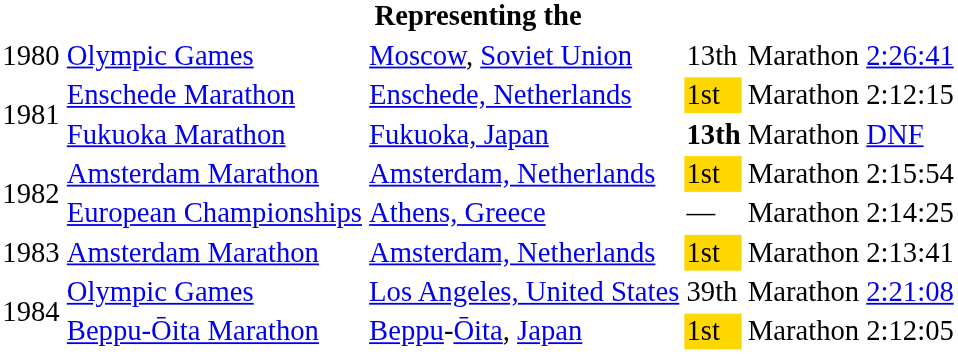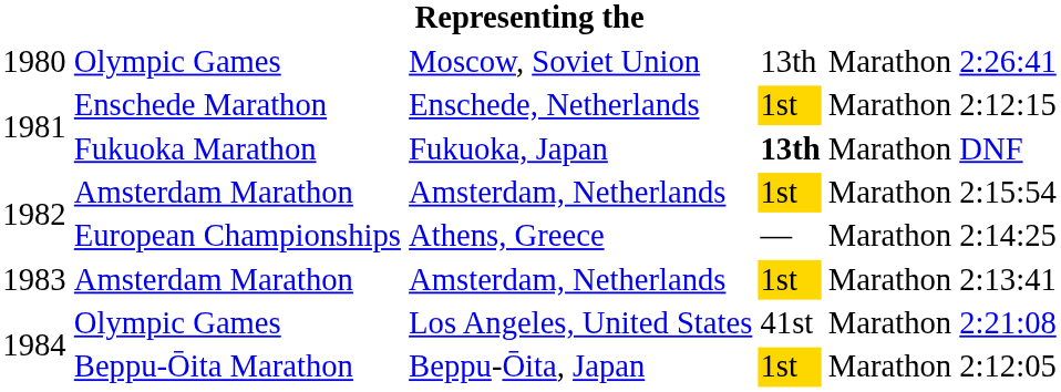Los Angeles, United States | column 4: 39th -> 41st
